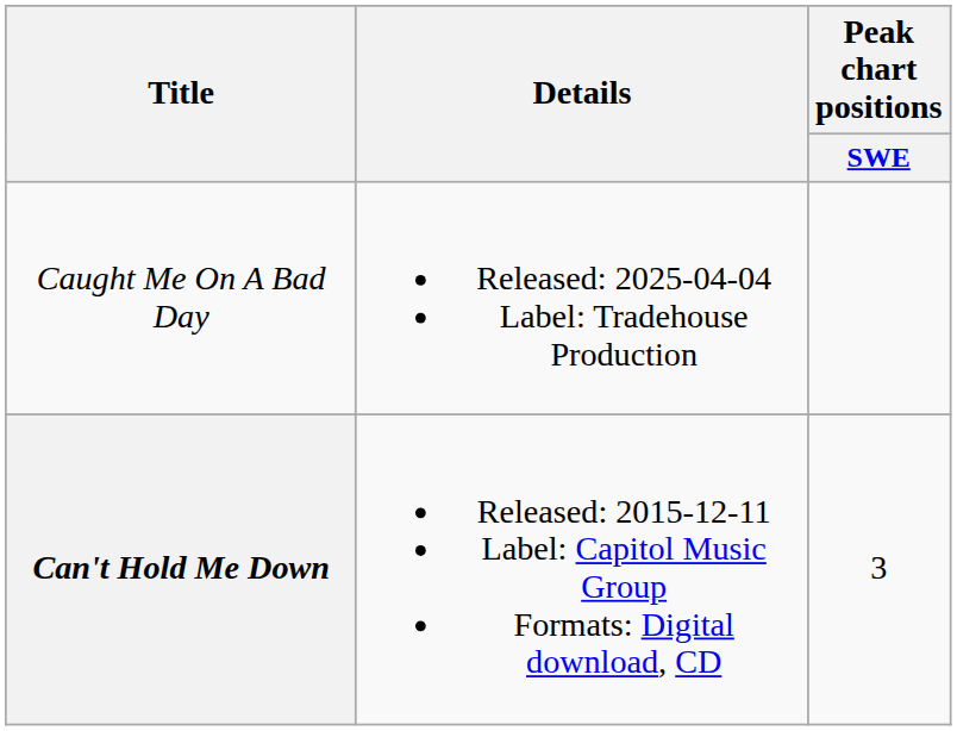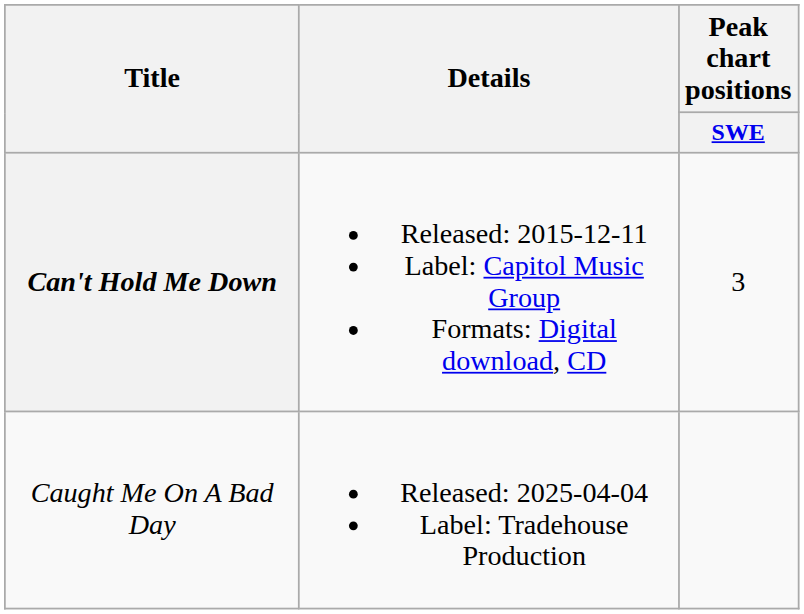rows swapped: Can't Hold Me Down <-> Caught Me On A Bad Day
